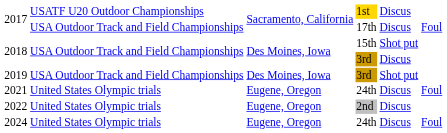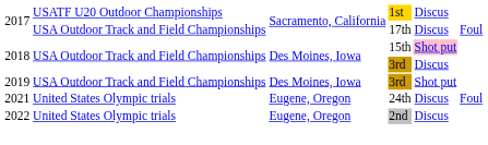2018 / 15th | column 5: no background -> pink background
- row: 2024 | United States Olympic trials | Eugene, Oregon | 24th | Discus | Foul
